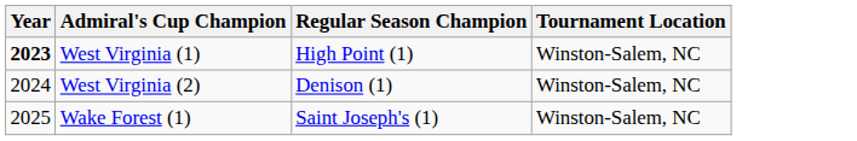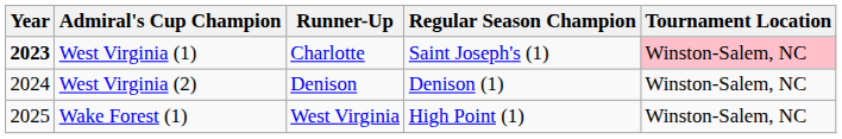+ column: Runner-Up | Charlotte | Denison | West Virginia
West Virginia (1) | Regular Season Champion: High Point (1) -> Saint Joseph's (1)
West Virginia (1) | Tournament Location: no background -> pink background
Wake Forest (1) | Regular Season Champion: Saint Joseph's (1) -> High Point (1)
